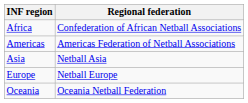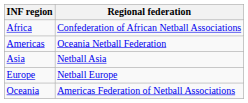Americas | Regional federation: Americas Federation of Netball Associations -> Oceania Netball Federation
Oceania | Regional federation: Oceania Netball Federation -> Americas Federation of Netball Associations
